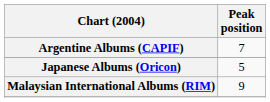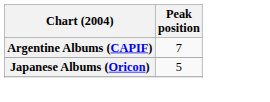- row: Malaysian International Albums (RIM) | 9
